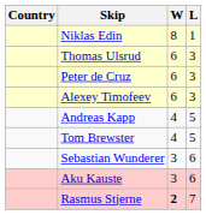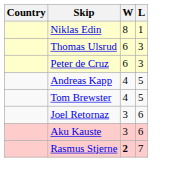- row: Alexey Timofeev | 6 | 3
+ row: Joel Retornaz | 3 | 6
- row: Sebastian Wunderer | 3 | 6
